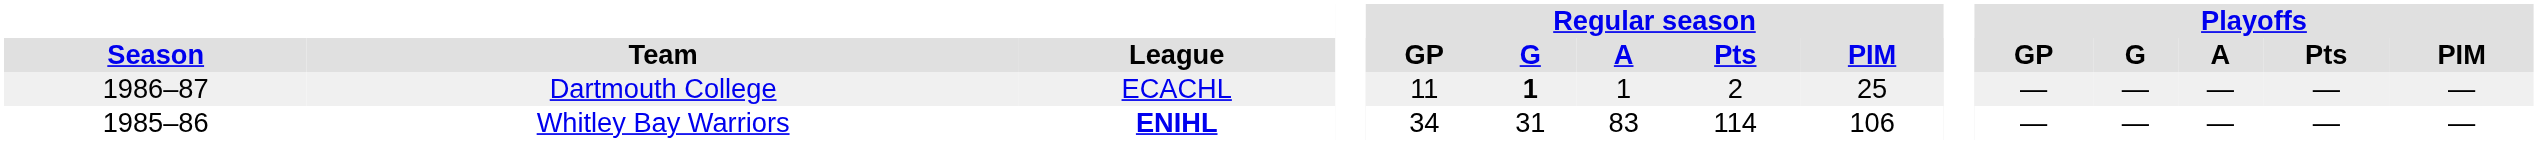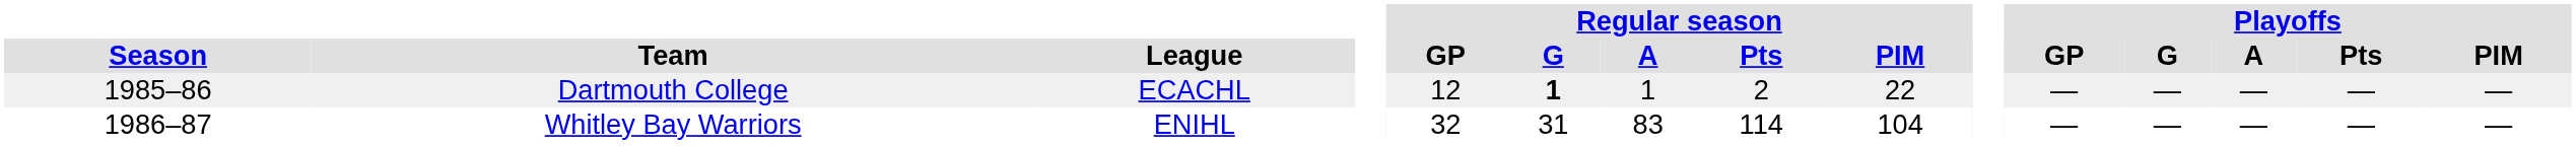Dartmouth College | Season: 1986–87 -> 1985–86
Dartmouth College | Regular season / GP: 11 -> 12
Dartmouth College | Regular season / PIM: 25 -> 22
Whitley Bay Warriors | Season: 1985–86 -> 1986–87
Whitley Bay Warriors | League: bold -> normal
Whitley Bay Warriors | Regular season / GP: 34 -> 32
Whitley Bay Warriors | Regular season / PIM: 106 -> 104
